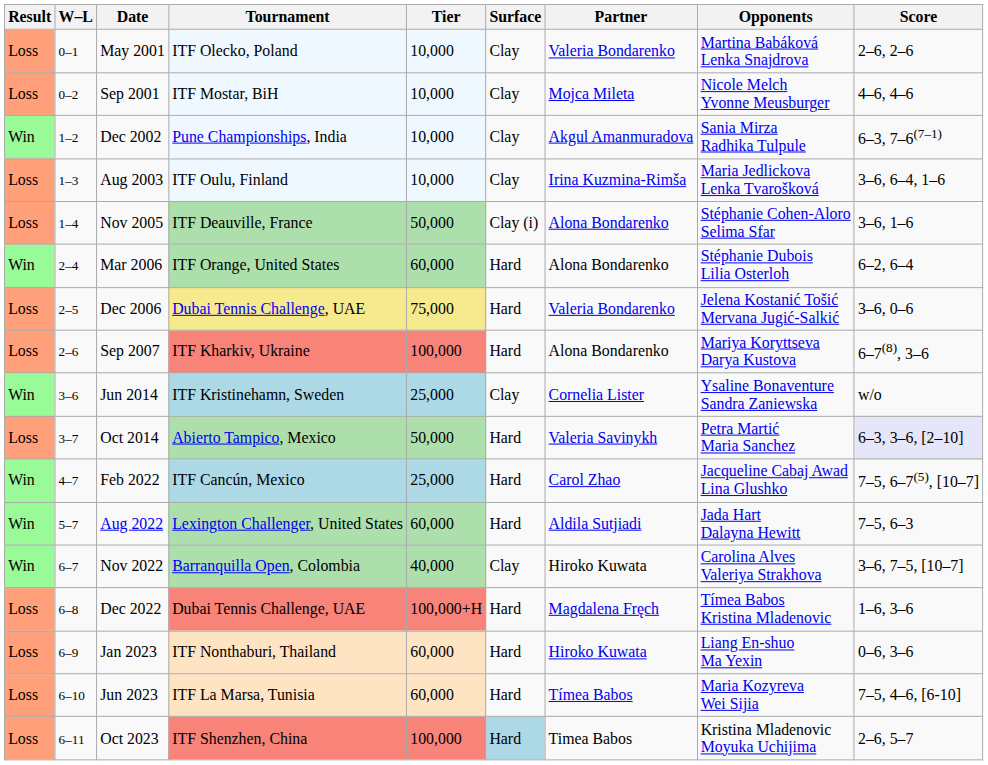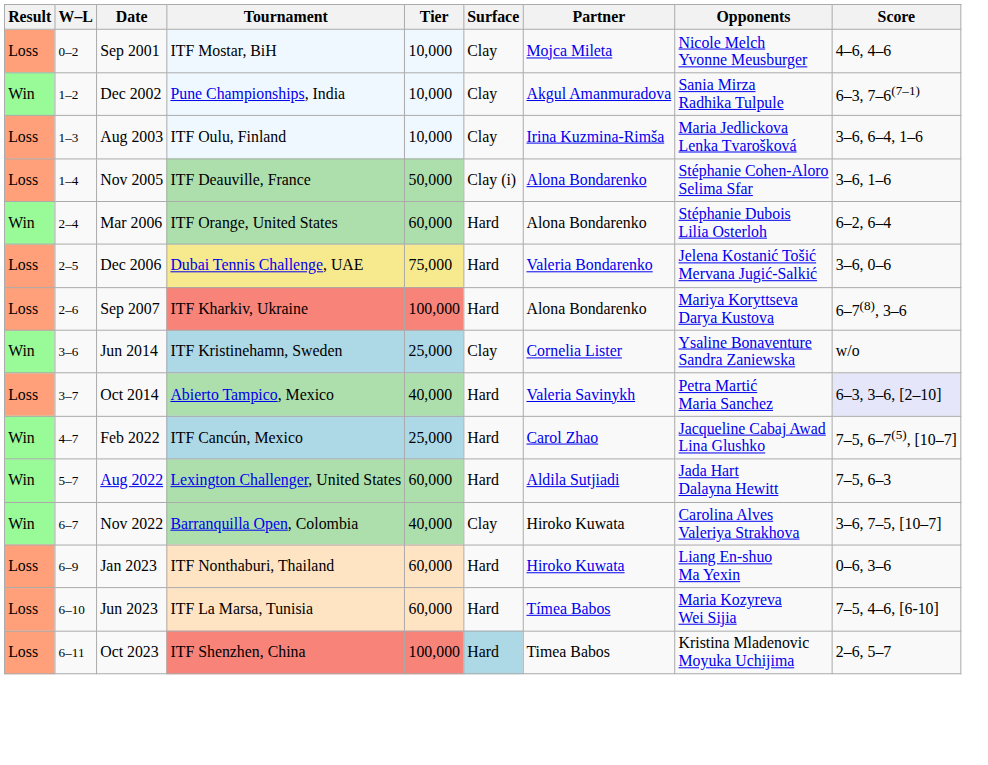- row: Loss | 0–1 | May 2001 | ITF Olecko, Poland | 10,000 | Clay | Valeria Bondarenko | Martina Babáková Lenka Snajdrova | 2–6, 2–6
Oct 2014 | Tier: 50,000 -> 40,000
- row: Loss | 6–8 | Dec 2022 | Dubai Tennis Challenge, UAE | 100,000+H | Hard | Magdalena Fręch | Tímea Babos Kristina Mladenovic | 1–6, 3–6
